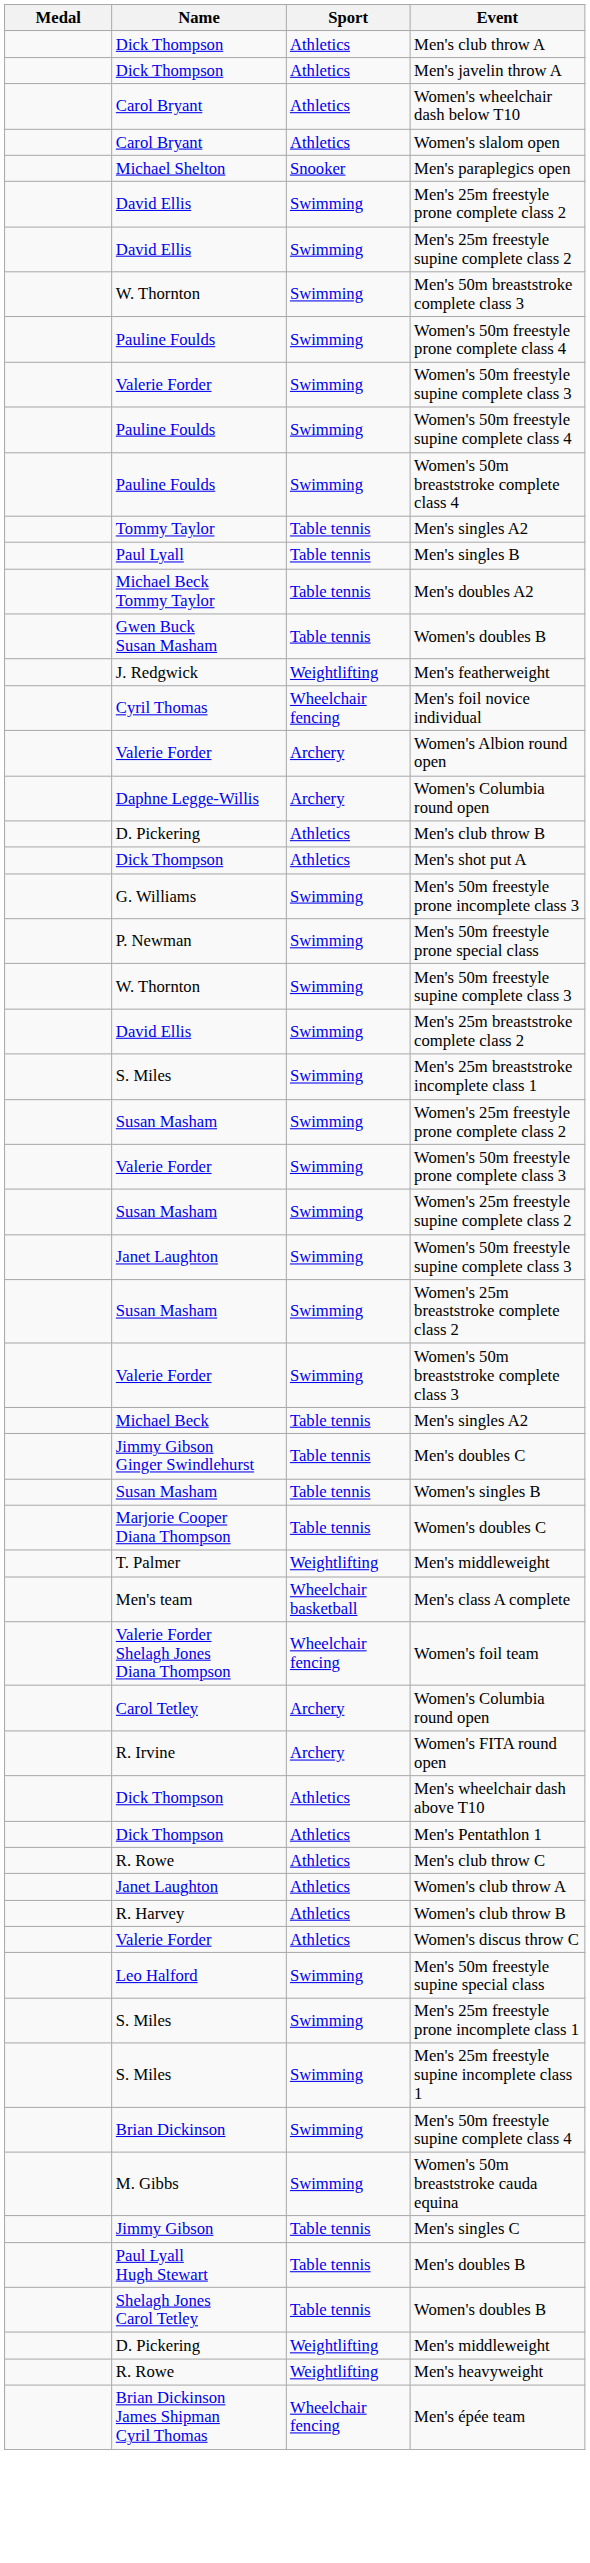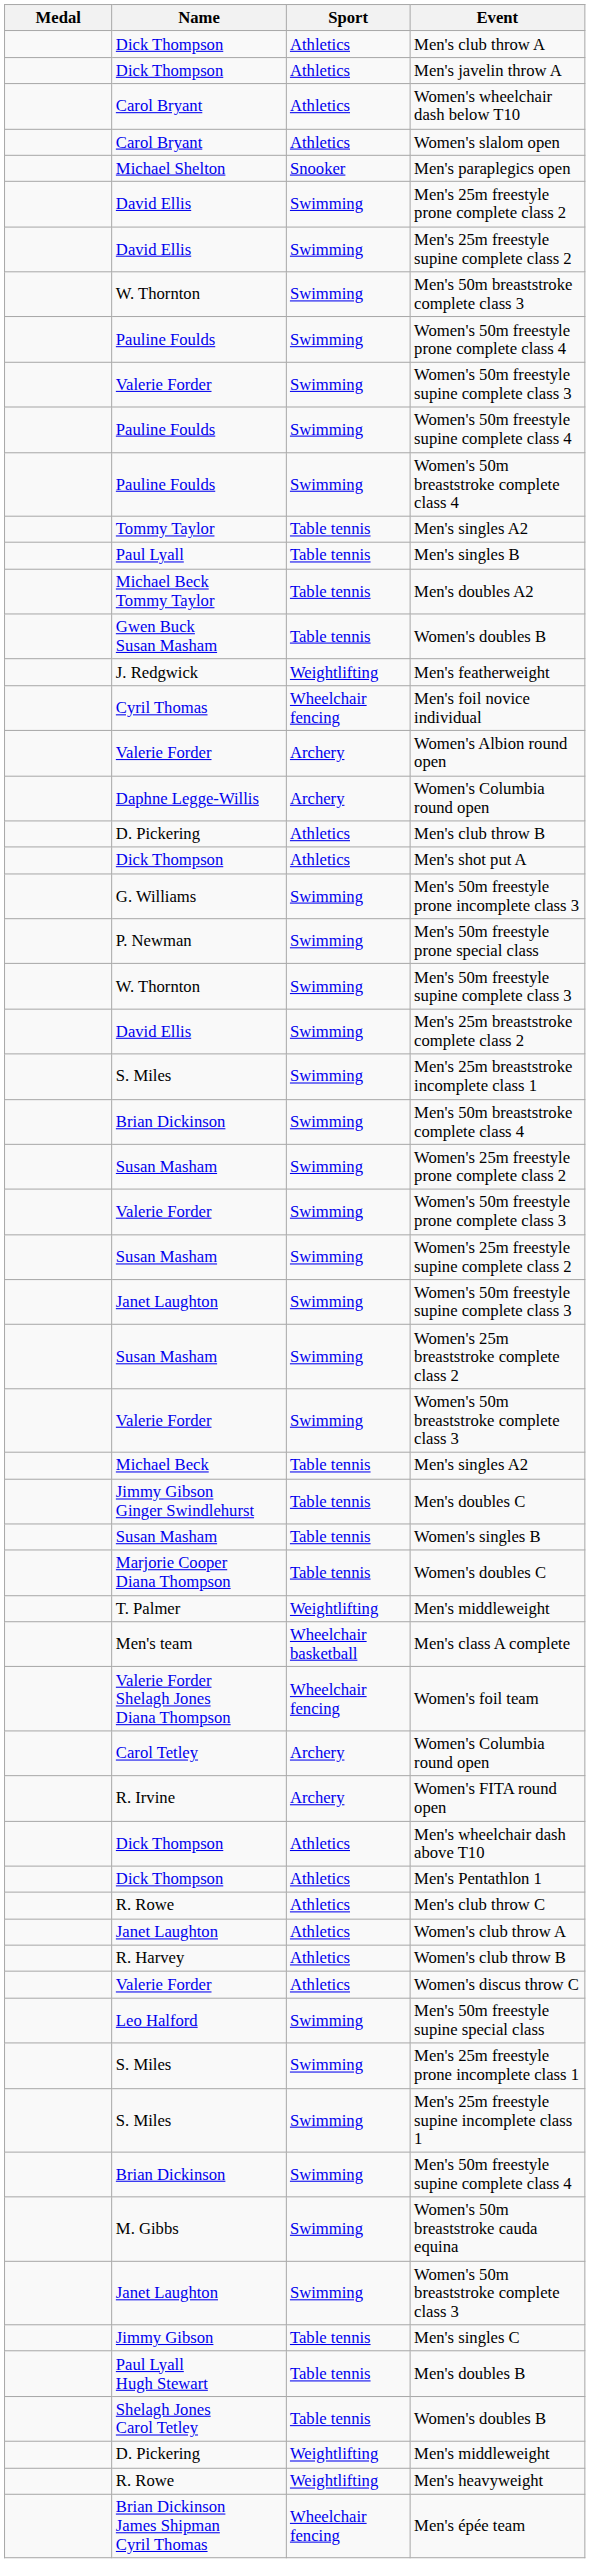+ row: Brian Dickinson | Swimming | Men's 50m breaststroke complete class 4
+ row: Janet Laughton | Swimming | Women's 50m breaststroke complete class 3
